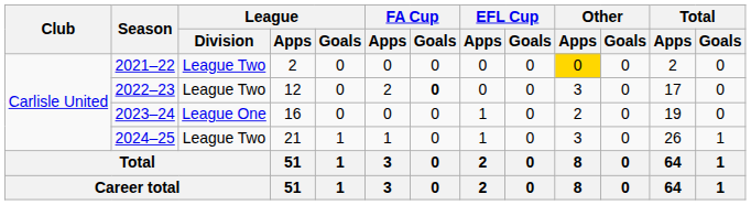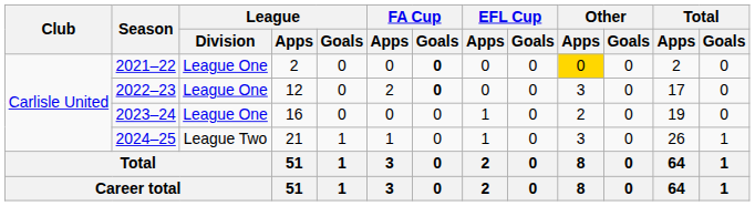2021–22 | League / Division: League Two -> League One
2021–22 | FA Cup / Goals: normal -> bold
2022–23 | League / Division: League Two -> League One
